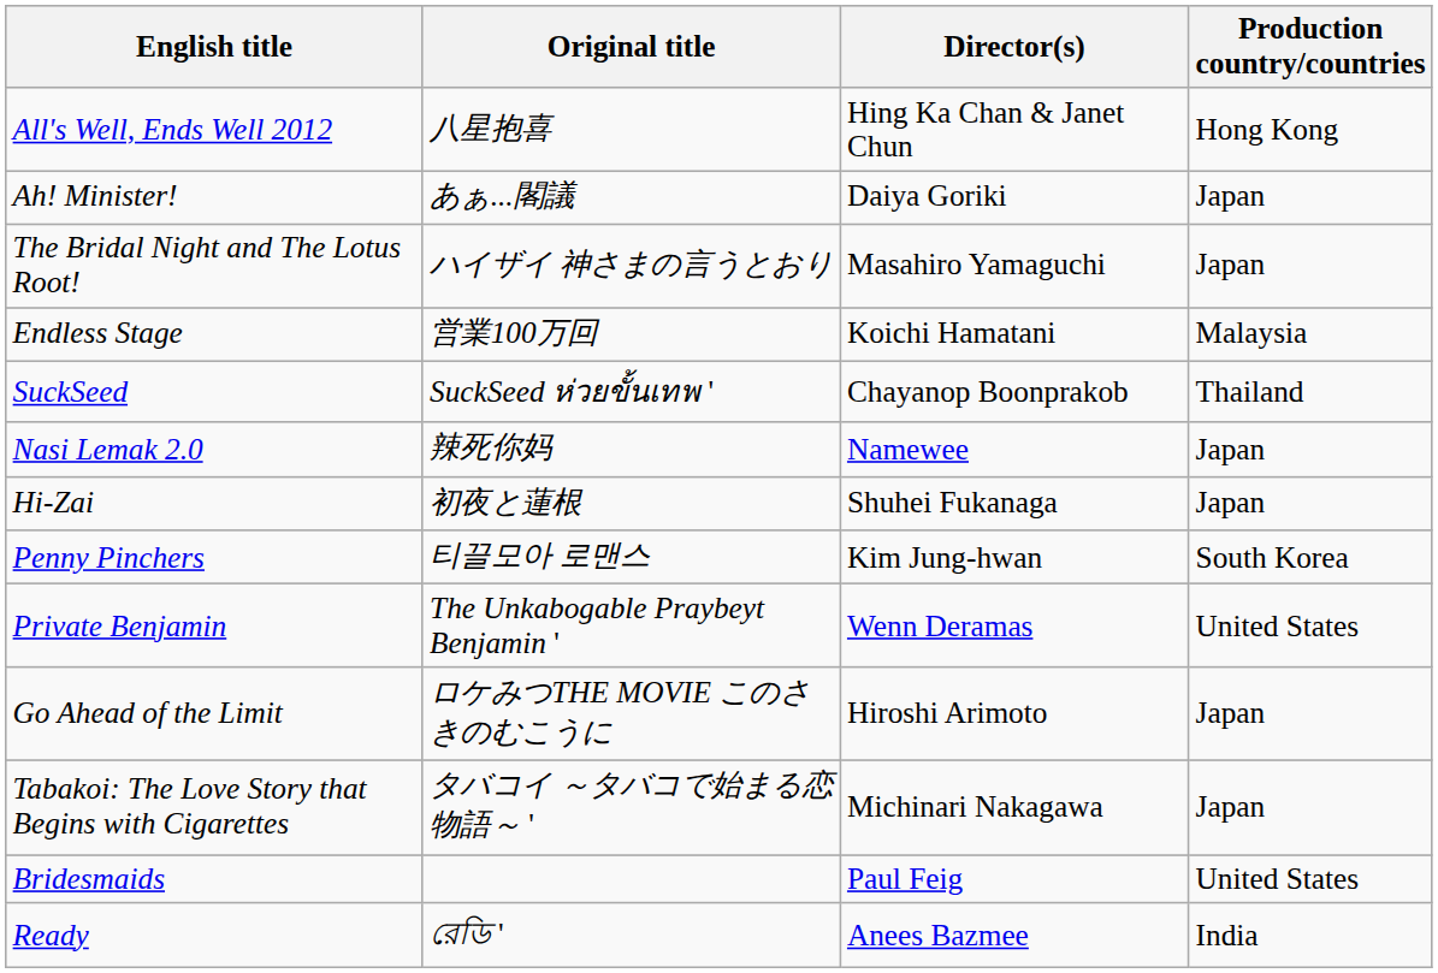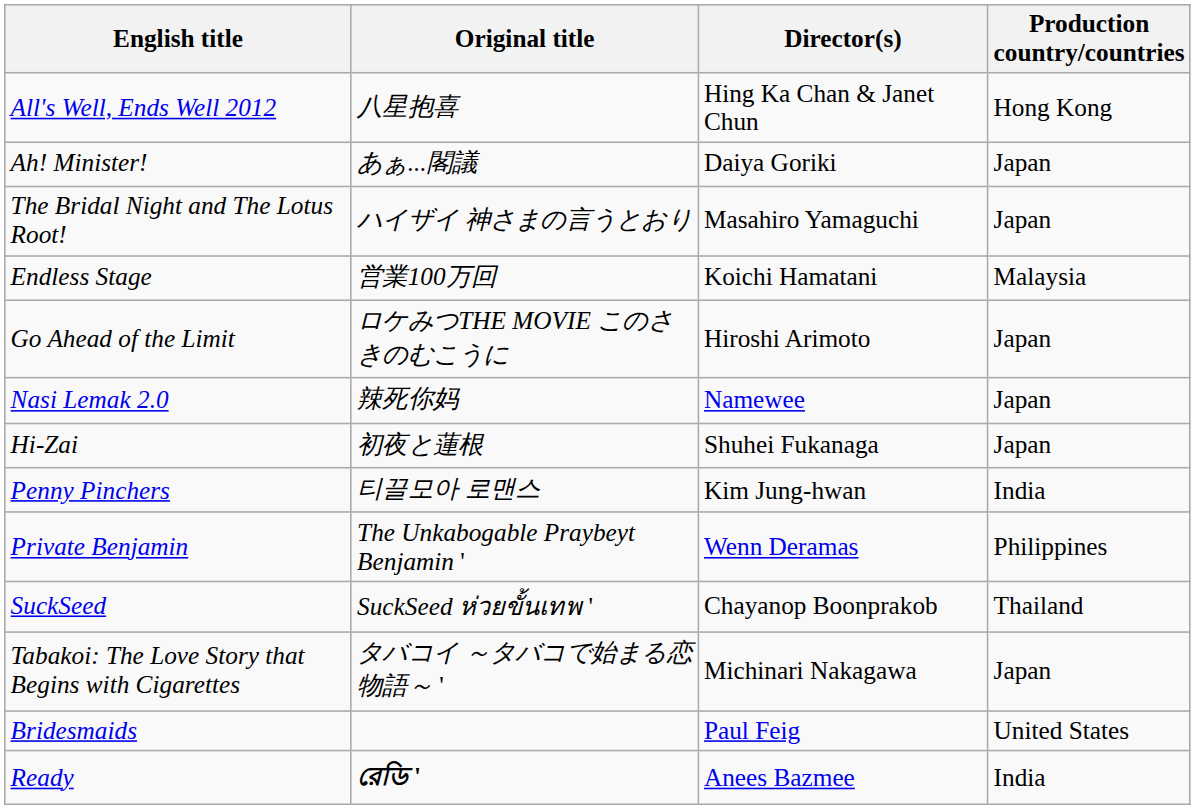rows swapped: Go Ahead of the Limit <-> SuckSeed
Penny Pinchers | Production country/countries: South Korea -> India
Private Benjamin | Production country/countries: United States -> Philippines
Ready | Original title: normal -> bold
